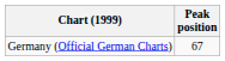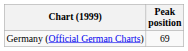Germany (Official German Charts) | Peak position: 67 -> 69
